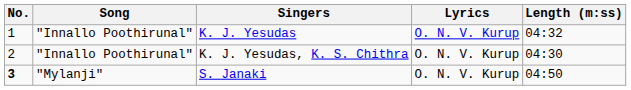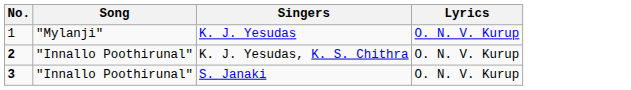- column: Length (m:ss) | 04:32 | 04:30 | 04:50
K. J. Yesudas | Song: "Innallo Poothirunal" -> "Mylanji"
K. J. Yesudas, K. S. Chithra | No.: normal -> bold
S. Janaki | Song: "Mylanji" -> "Innallo Poothirunal"
